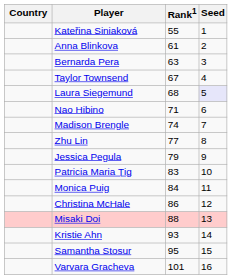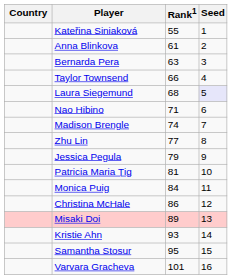Taylor Townsend | Rank1: 67 -> 66
Patricia Maria Țig | Rank1: 83 -> 81
Misaki Doi | Rank1: 88 -> 89
